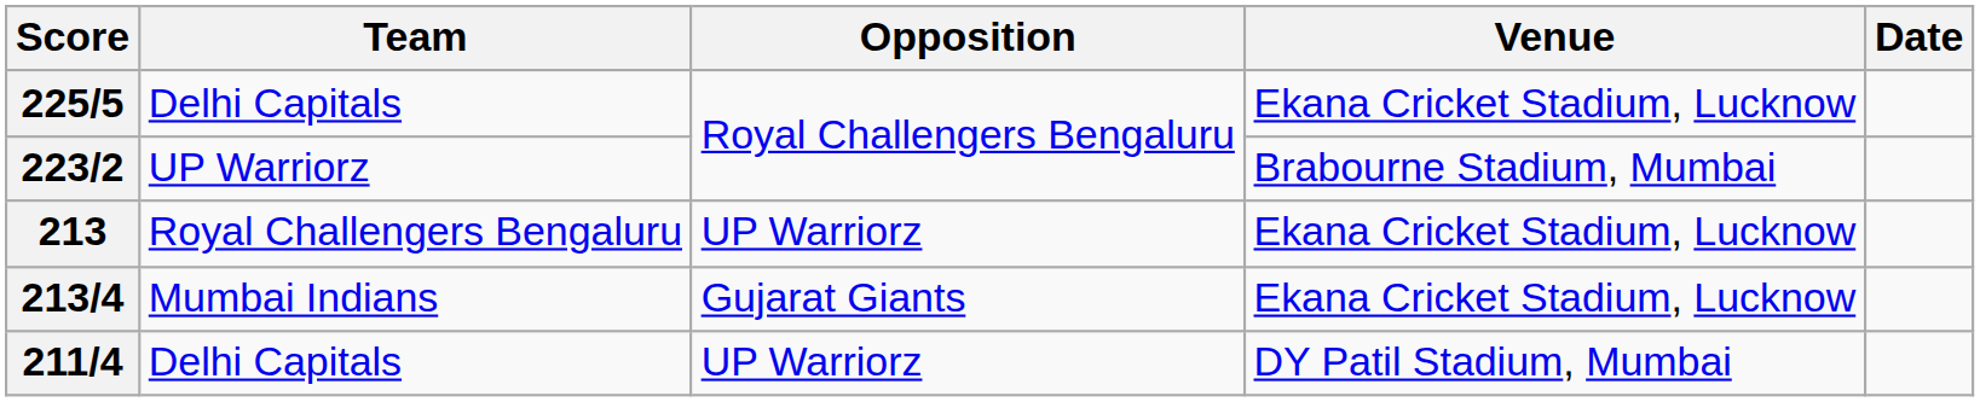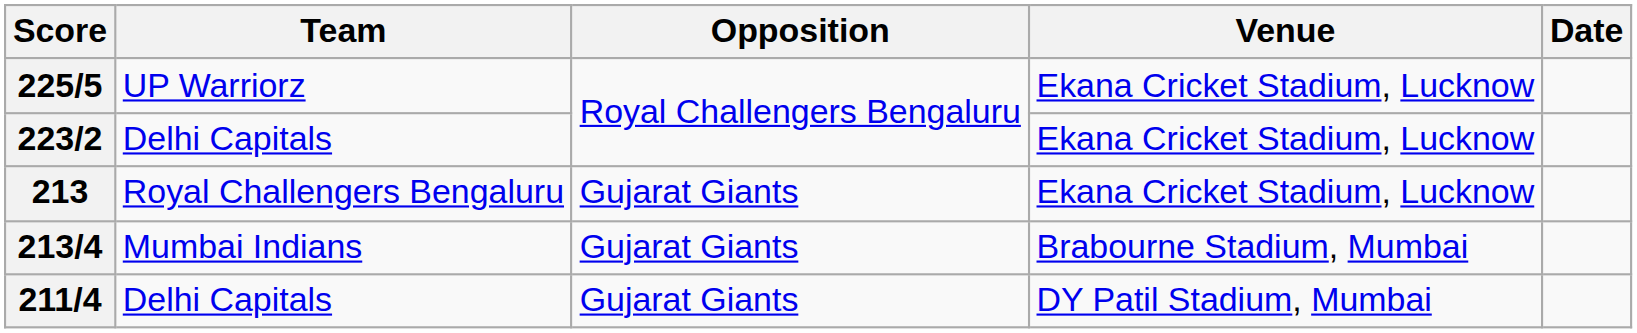225/5 | Team: Delhi Capitals -> UP Warriorz
223/2 | Team: UP Warriorz -> Delhi Capitals
223/2 | Venue: Brabourne Stadium, Mumbai -> Ekana Cricket Stadium, Lucknow
213 | Opposition: UP Warriorz -> Gujarat Giants
213/4 | Venue: Ekana Cricket Stadium, Lucknow -> Brabourne Stadium, Mumbai
211/4 | Opposition: UP Warriorz -> Gujarat Giants
